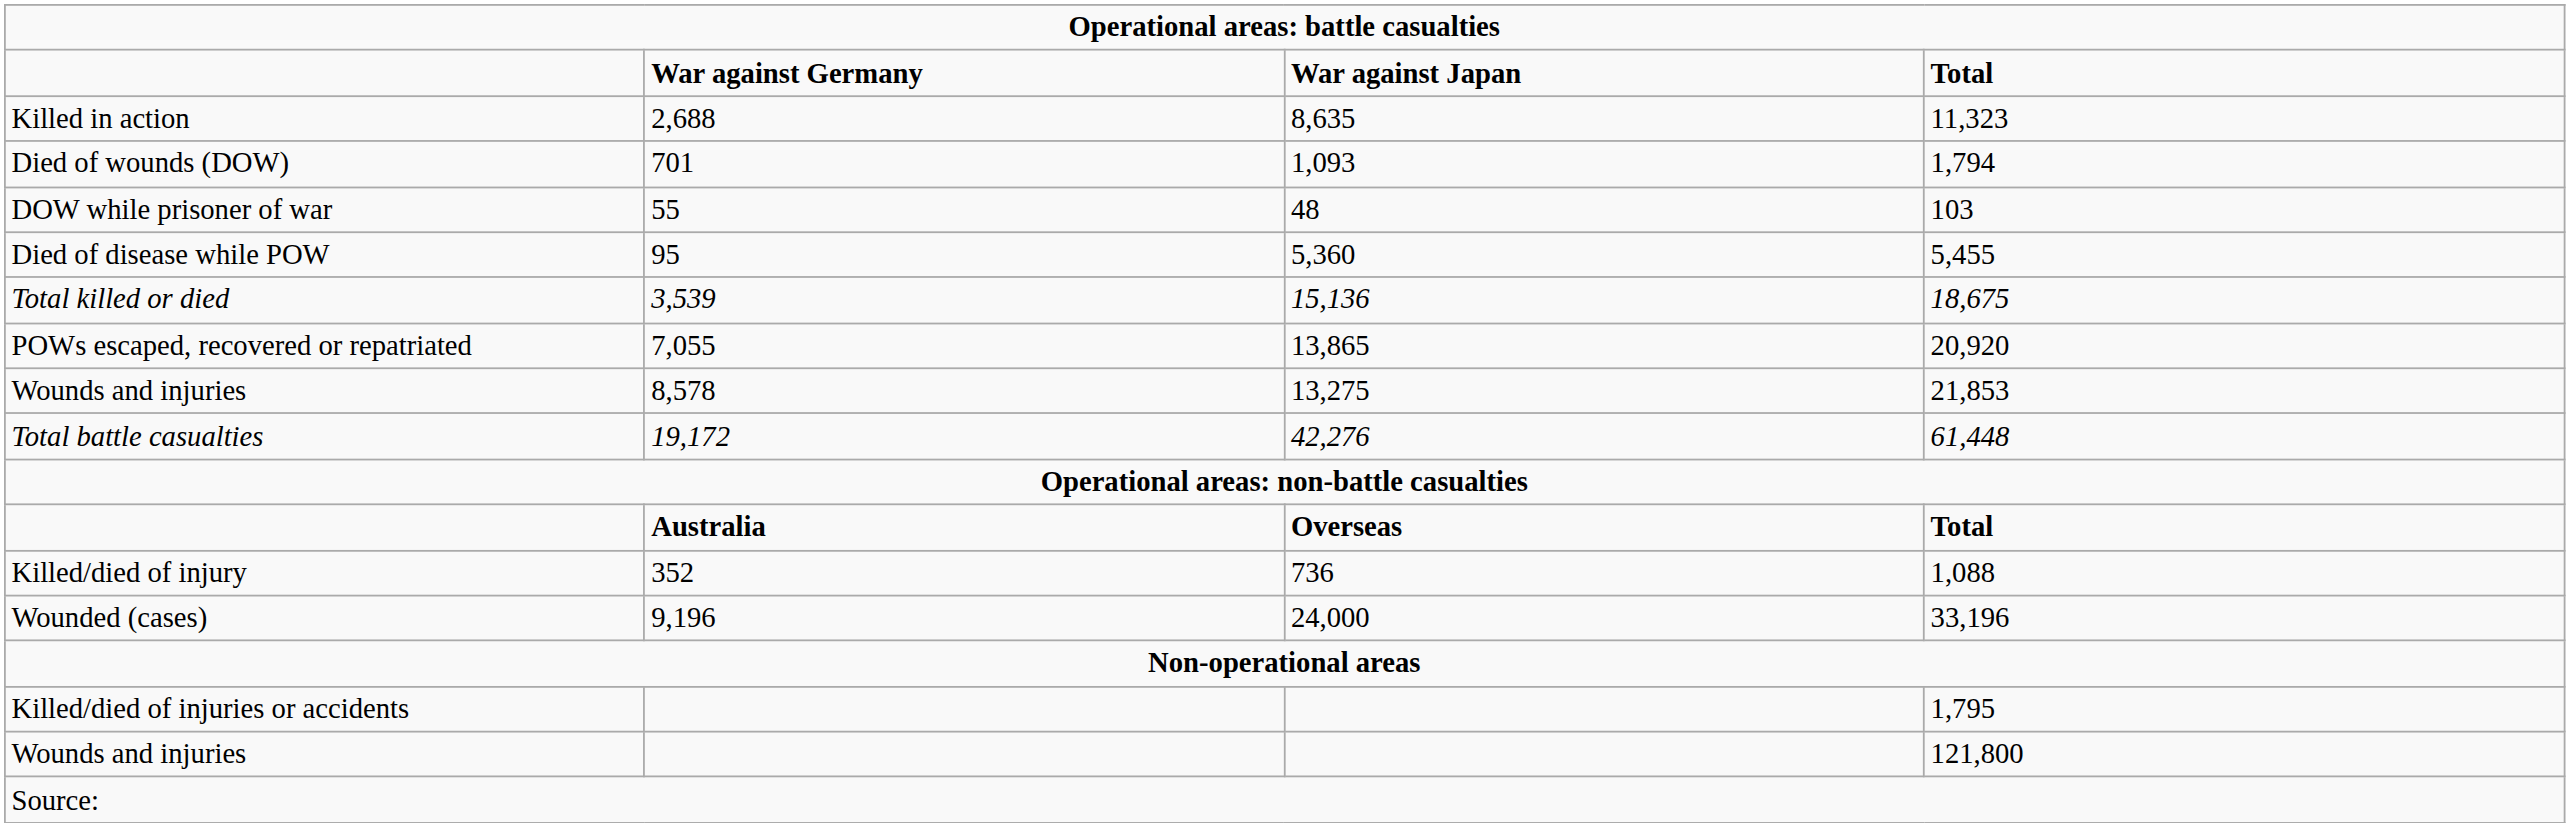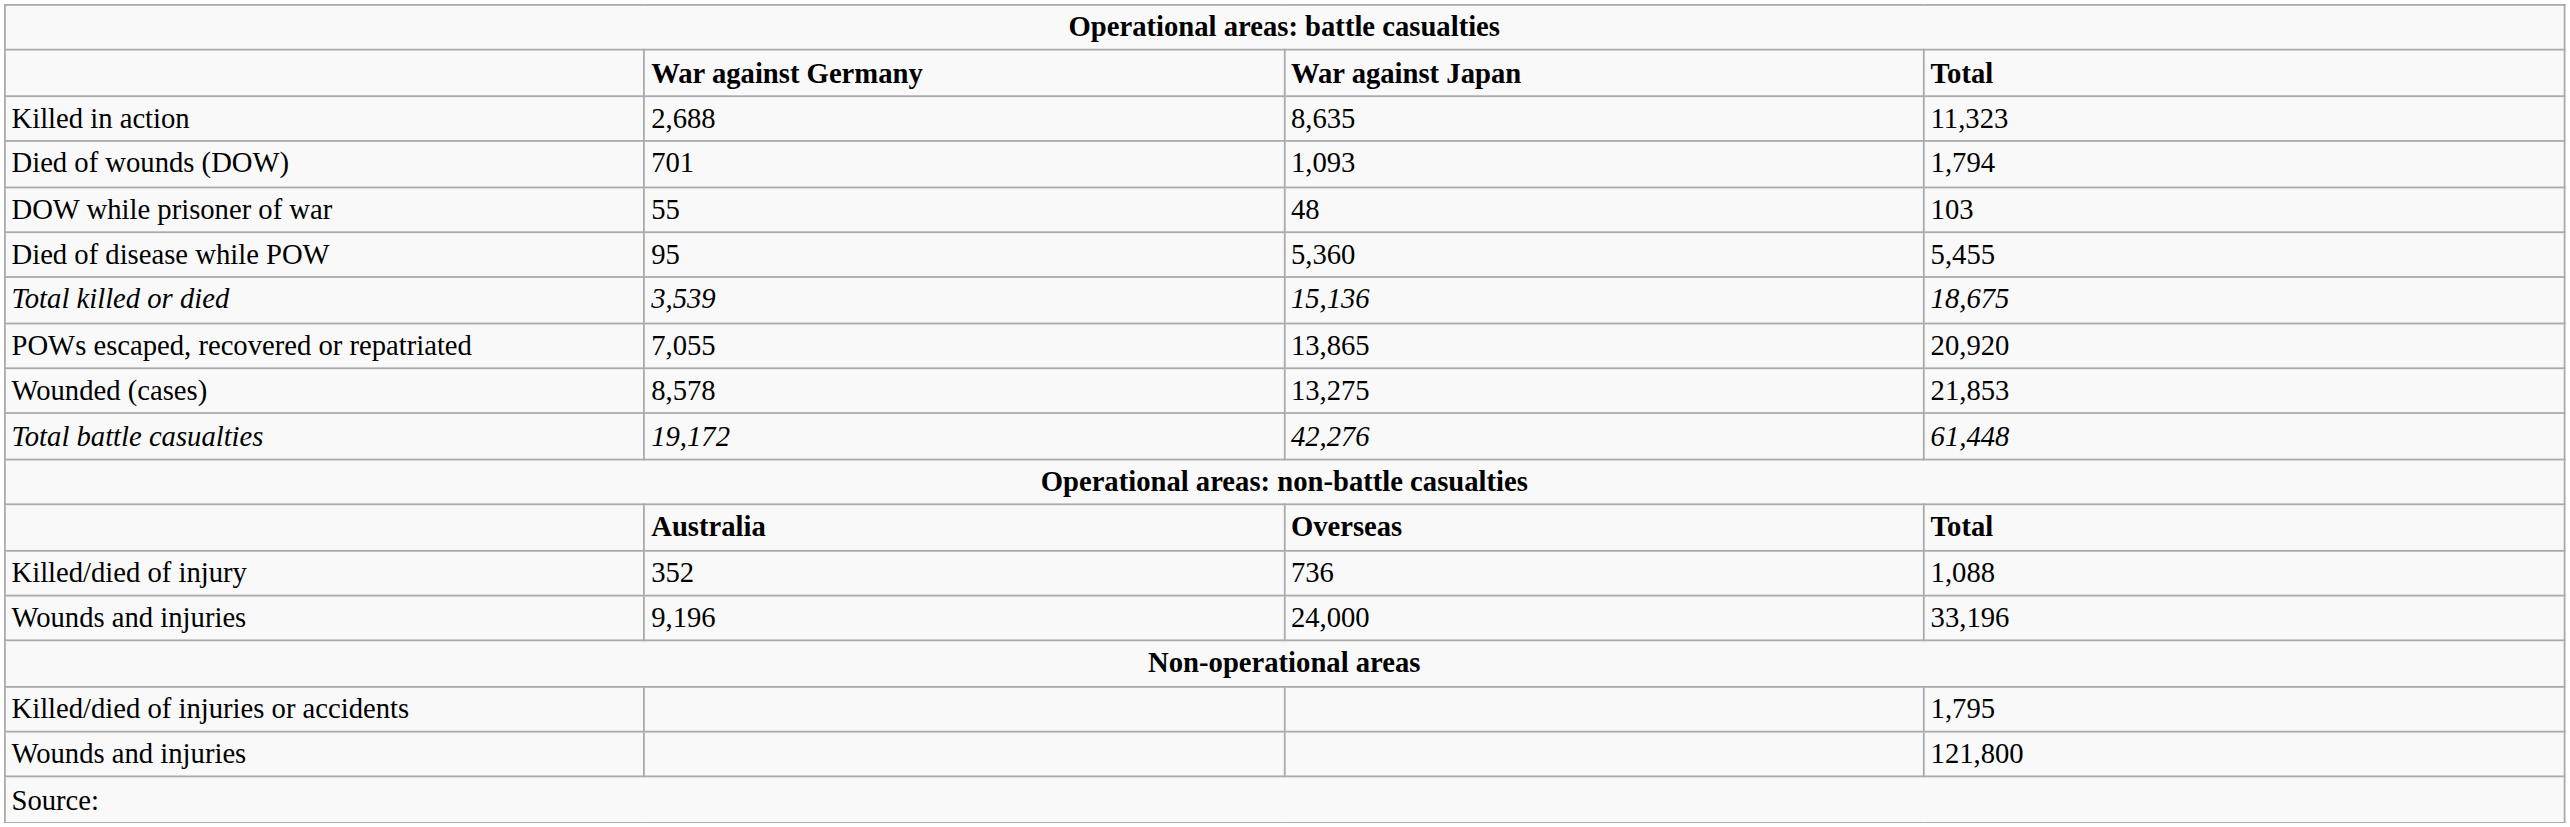8,578 | column 1: Wounds and injuries -> Wounded (cases)
9,196 | column 1: Wounded (cases) -> Wounds and injuries
